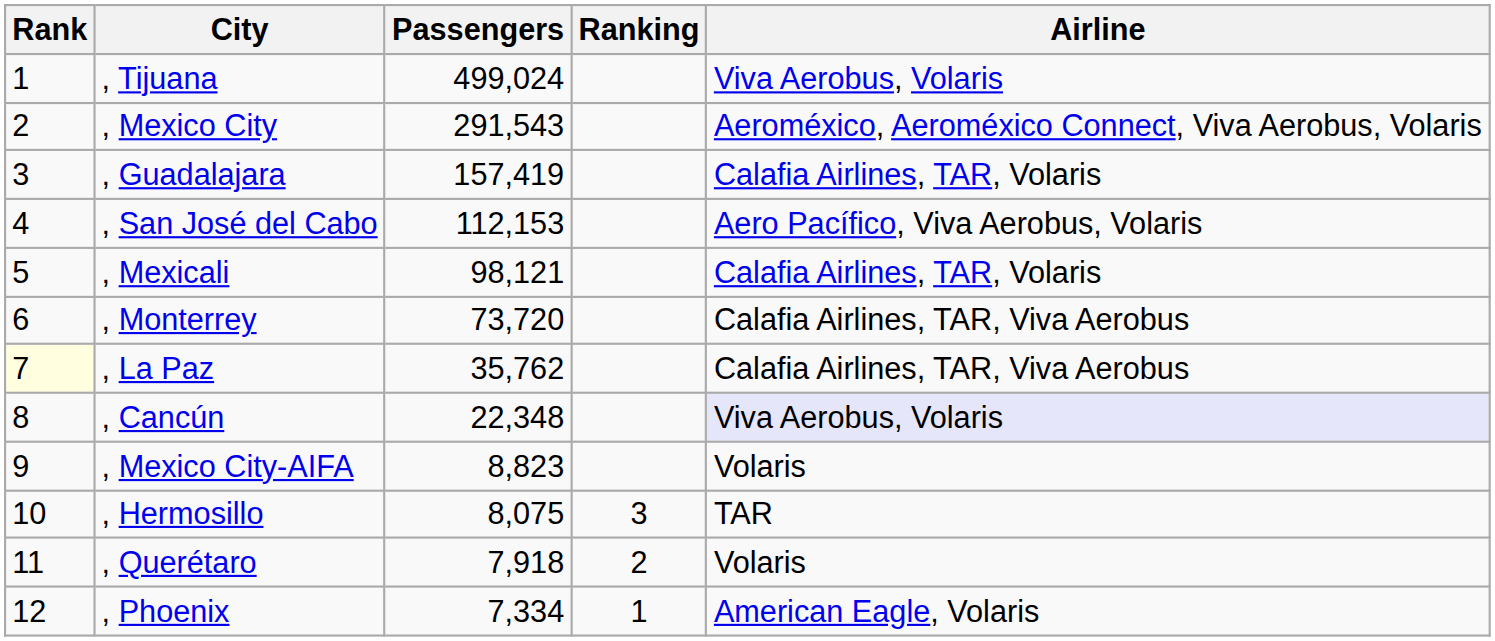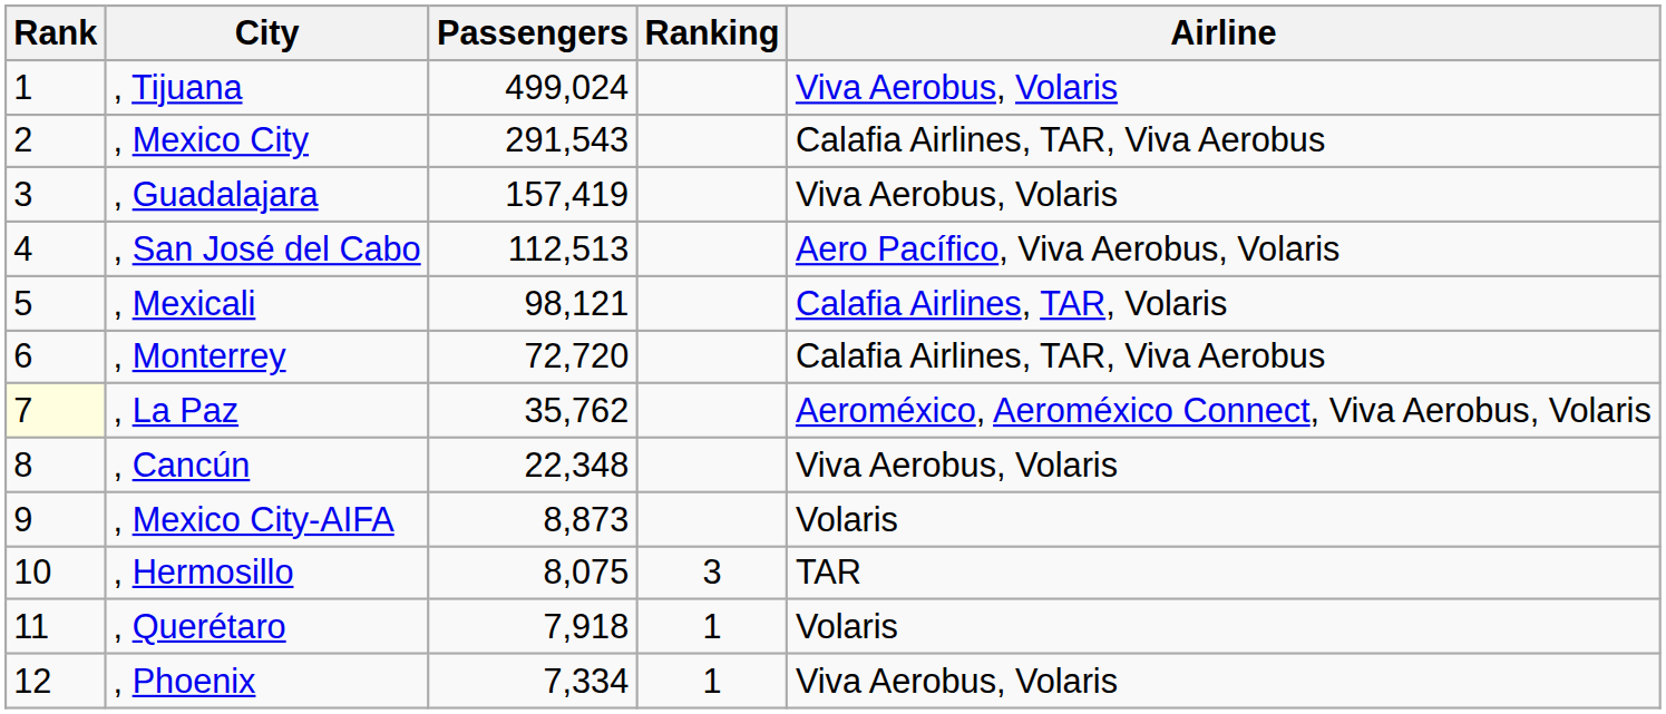, Mexico City | Airline: Aeroméxico, Aeroméxico Connect, Viva Aerobus, Volaris -> Calafia Airlines, TAR, Viva Aerobus
, Guadalajara | Airline: Calafia Airlines, TAR, Volaris -> Viva Aerobus, Volaris
, San José del Cabo | Passengers: 112,153 -> 112,513
, Monterrey | Passengers: 73,720 -> 72,720
, La Paz | Airline: Calafia Airlines, TAR, Viva Aerobus -> Aeroméxico, Aeroméxico Connect, Viva Aerobus, Volaris
, Cancún | Airline: lavender background -> no background
, Mexico City-AIFA | Passengers: 8,823 -> 8,873
, Querétaro | Ranking: 2 -> 1
, Phoenix | Airline: American Eagle, Volaris -> Viva Aerobus, Volaris
